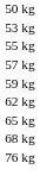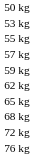+ row: 72 kg
